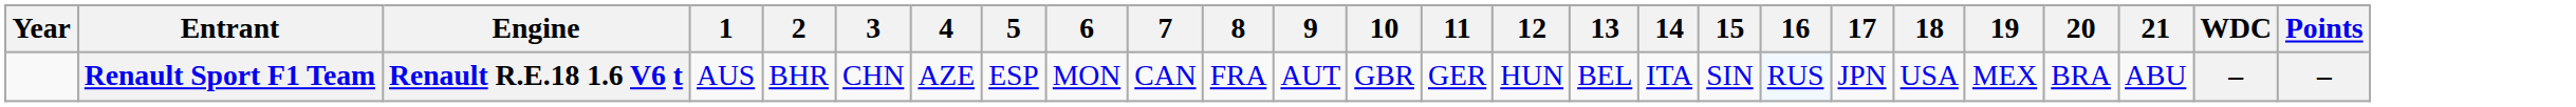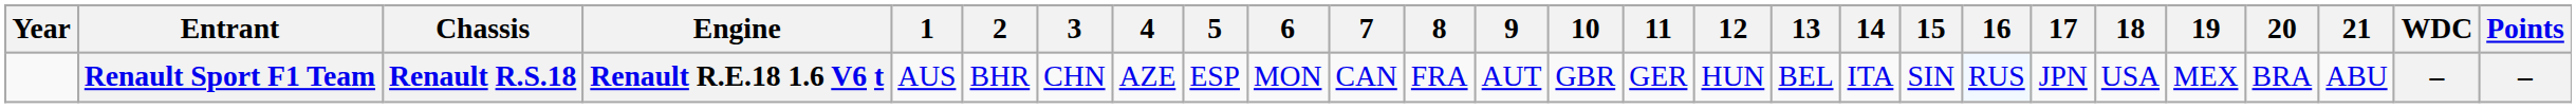+ column: Chassis | Renault R.S.18
